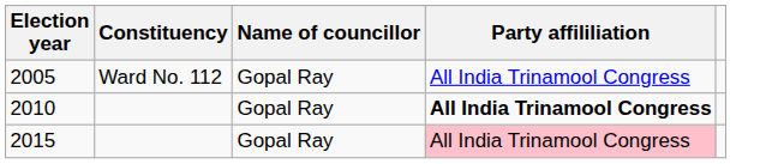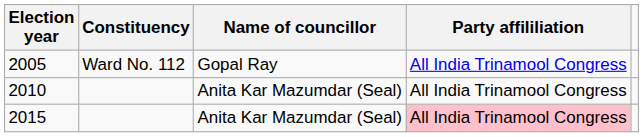2010 | Name of councillor: Gopal Ray -> Anita Kar Mazumdar (Seal)
2010 | Party affililiation: bold -> normal
2015 | Name of councillor: Gopal Ray -> Anita Kar Mazumdar (Seal)
